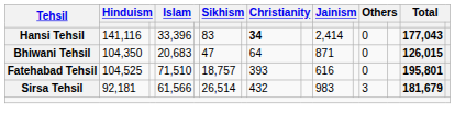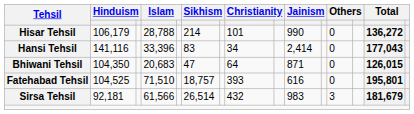+ row: Hisar Tehsil | 106,179 | 28,788 | 214 | 101 | 990 | 0 | 136,272
Hansi Tehsil | column 8: bold -> normal
